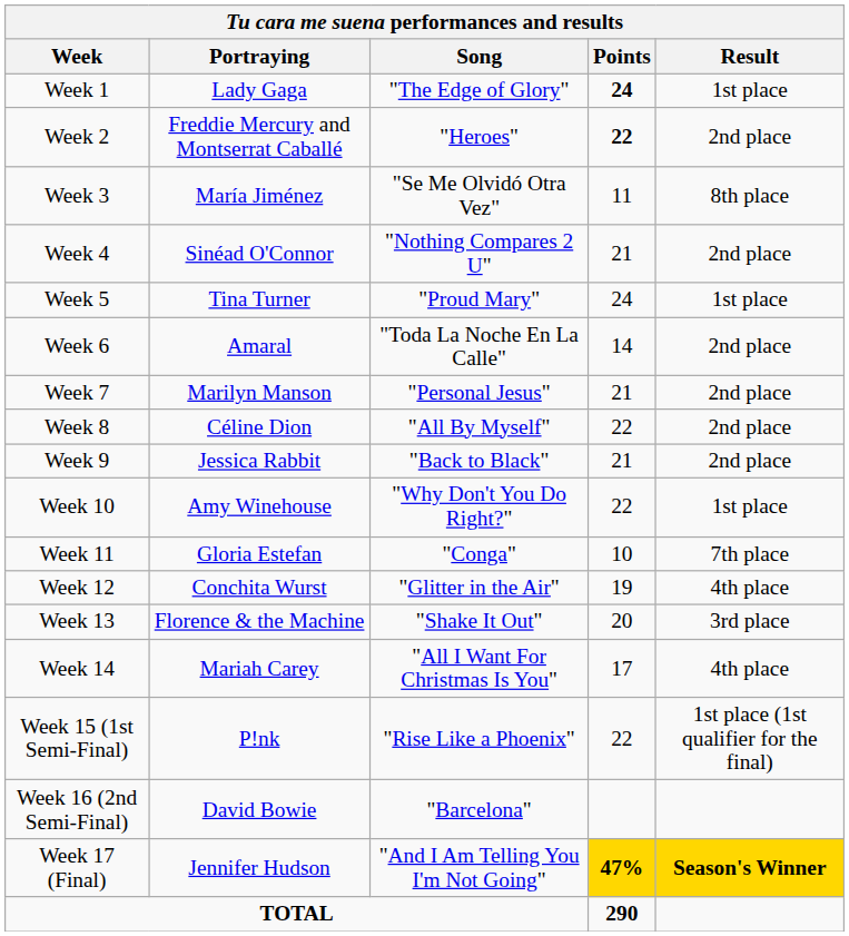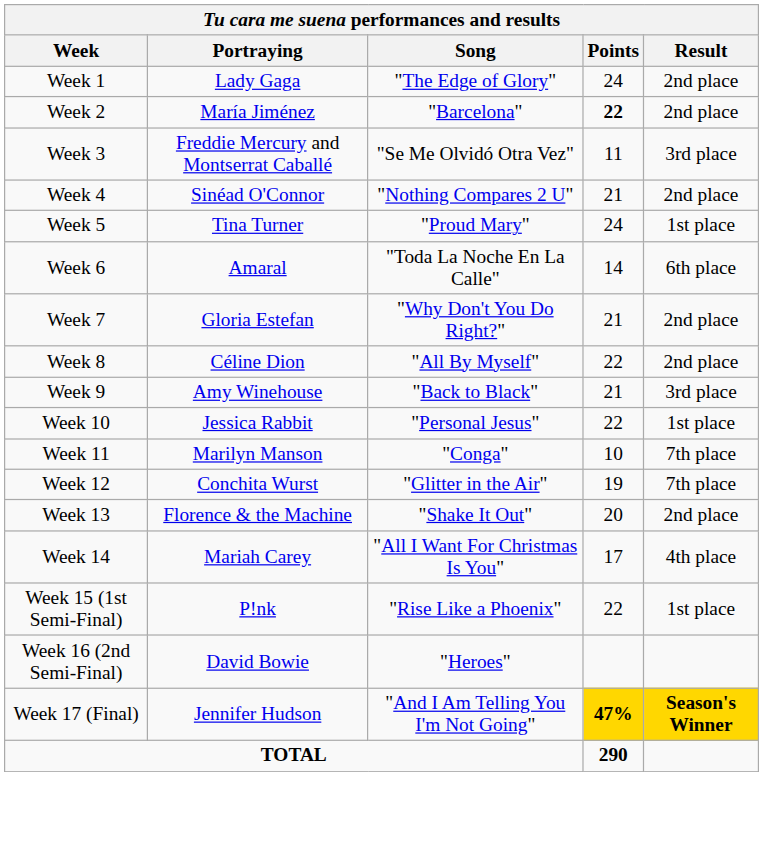Week 1 | Points: bold -> normal
Week 1 | Result: 1st place -> 2nd place
Week 2 | Portraying: Freddie Mercury and Montserrat Caballé -> María Jiménez
Week 2 | Song: "Heroes" -> "Barcelona"
Week 3 | Portraying: María Jiménez -> Freddie Mercury and Montserrat Caballé
Week 3 | Result: 8th place -> 3rd place
Week 6 | Result: 2nd place -> 6th place
Week 7 | Portraying: Marilyn Manson -> Gloria Estefan
Week 7 | Song: "Personal Jesus" -> "Why Don't You Do Right?"
Week 9 | Portraying: Jessica Rabbit -> Amy Winehouse
Week 9 | Result: 2nd place -> 3rd place
Week 10 | Portraying: Amy Winehouse -> Jessica Rabbit
Week 10 | Song: "Why Don't You Do Right?" -> "Personal Jesus"
Week 11 | Portraying: Gloria Estefan -> Marilyn Manson
Week 12 | Result: 4th place -> 7th place
Week 13 | Result: 3rd place -> 2nd place
Week 15 (1st Semi-Final) | Result: 1st place (1st qualifier for the final) -> 1st place
Week 16 (2nd Semi-Final) | Song: "Barcelona" -> "Heroes"
